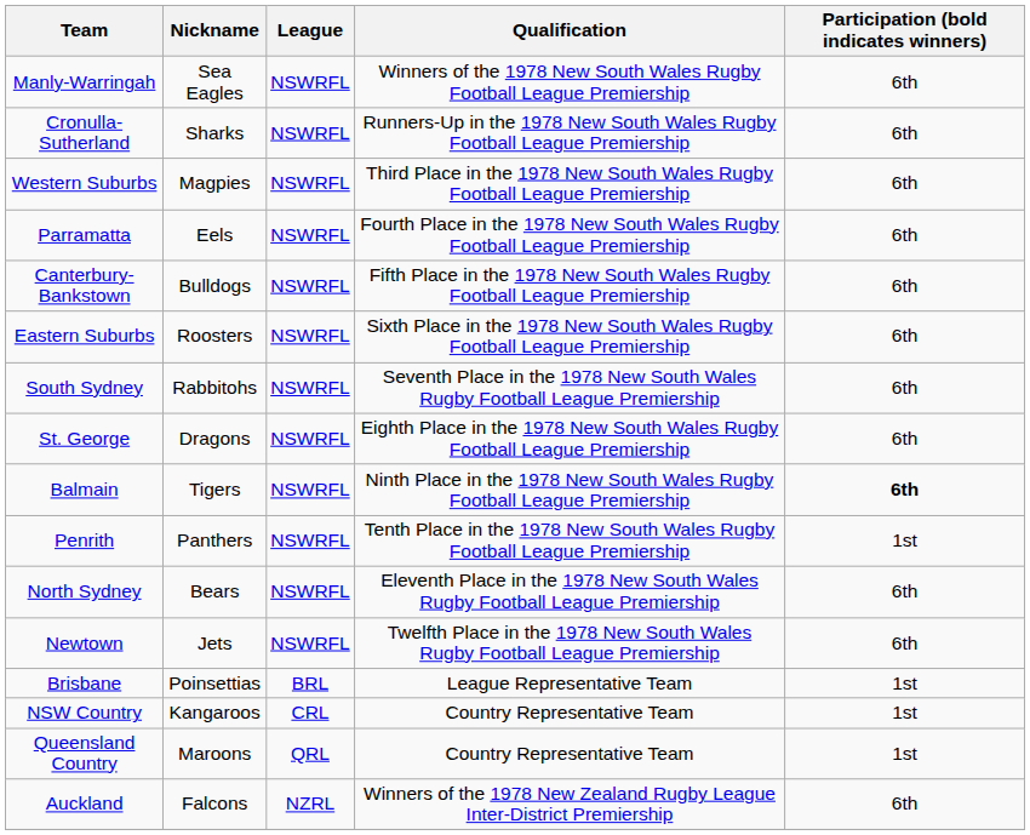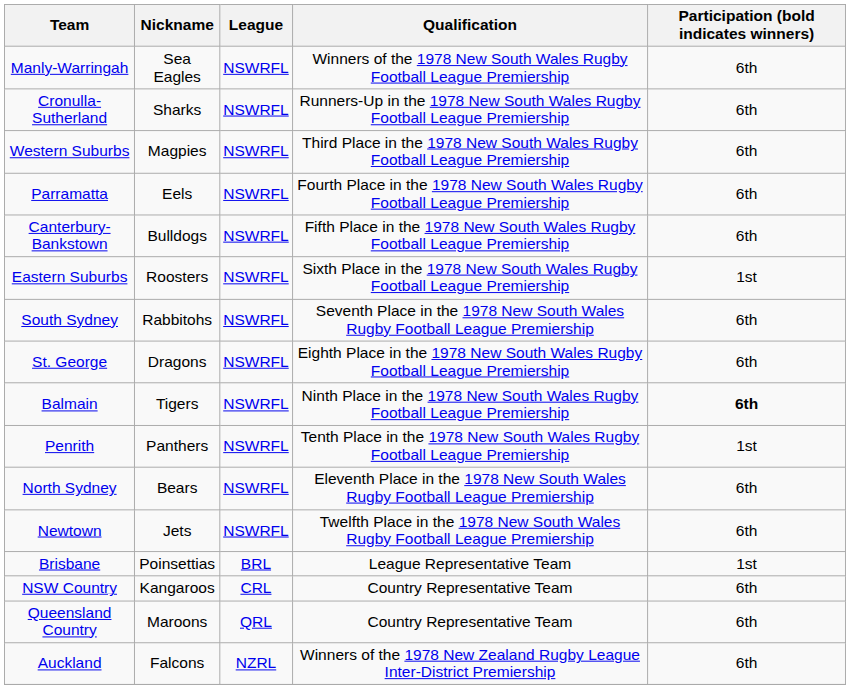Eastern Suburbs | Participation (bold indicates winners): 6th -> 1st
NSW Country | Participation (bold indicates winners): 1st -> 6th
Queensland Country | Participation (bold indicates winners): 1st -> 6th
